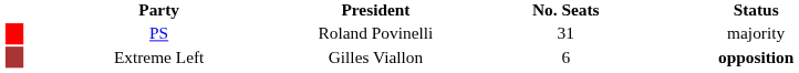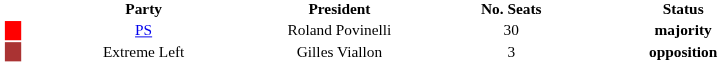PS | No. Seats: 31 -> 30
PS | Status: normal -> bold
Extreme Left | No. Seats: 6 -> 3
